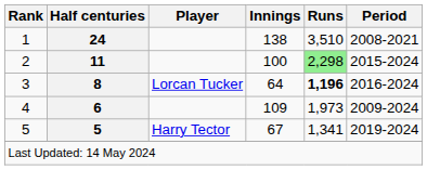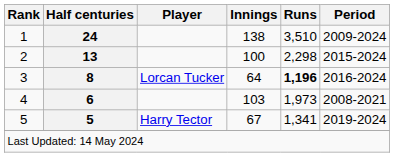1 | Period: 2008-2021 -> 2009-2024
2 | Half centuries: 11 -> 13
2 | Runs: lightgreen background -> no background
4 | Innings: 109 -> 103
4 | Period: 2009-2024 -> 2008-2021
